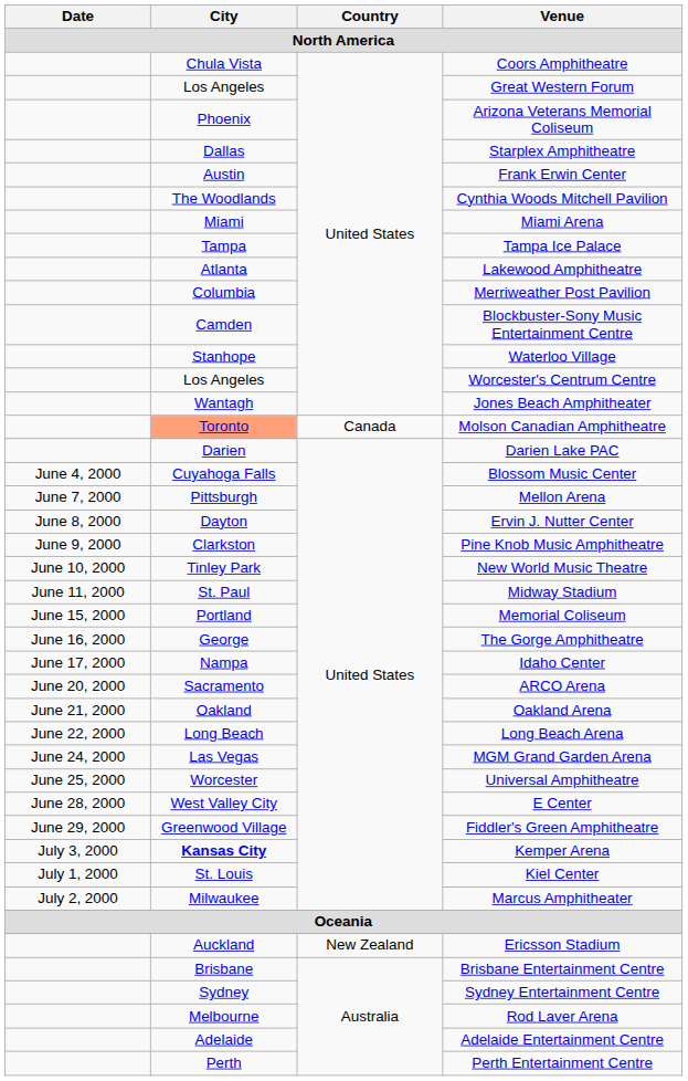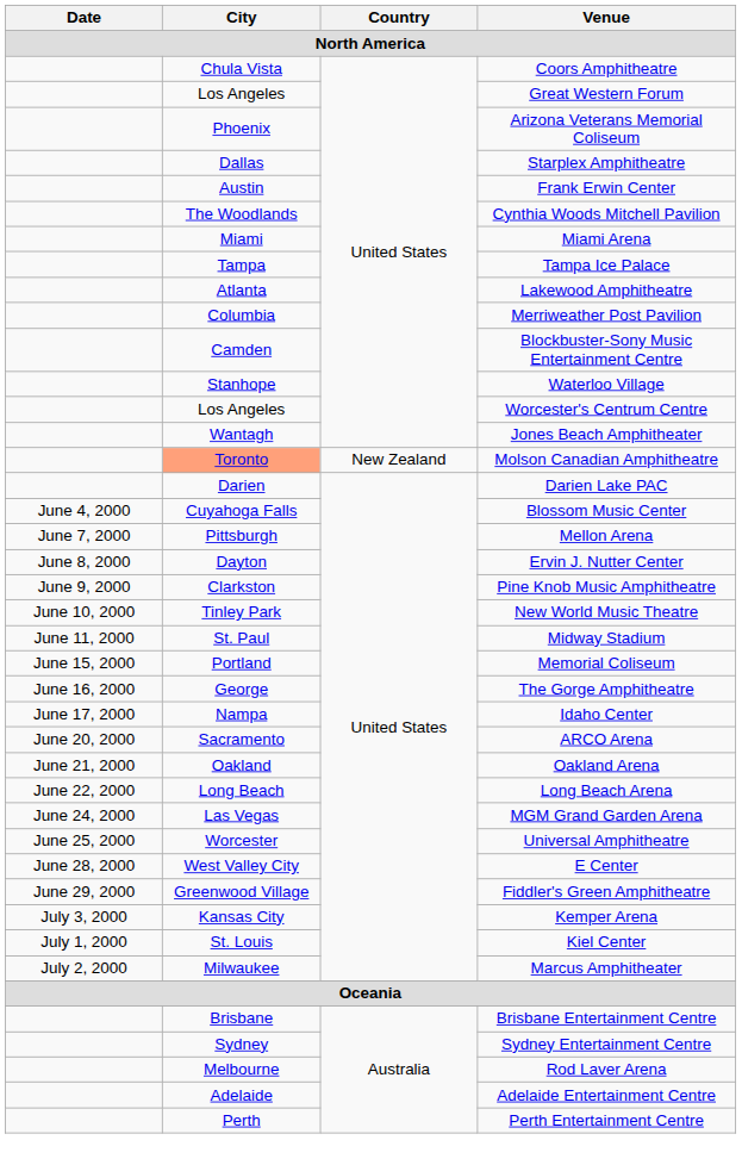Molson Canadian Amphitheatre | Country: Canada -> New Zealand
Kemper Arena | City: bold -> normal
- row: Auckland | New Zealand | Ericsson Stadium
